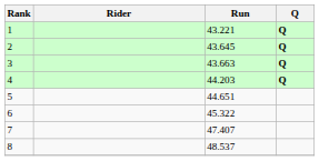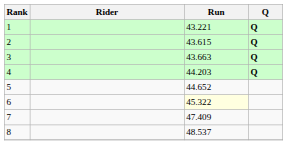2 | Run: 43.645 -> 43.615
5 | Run: 44.651 -> 44.652
6 | Run: no background -> lightyellow background
7 | Run: 47.407 -> 47.409
